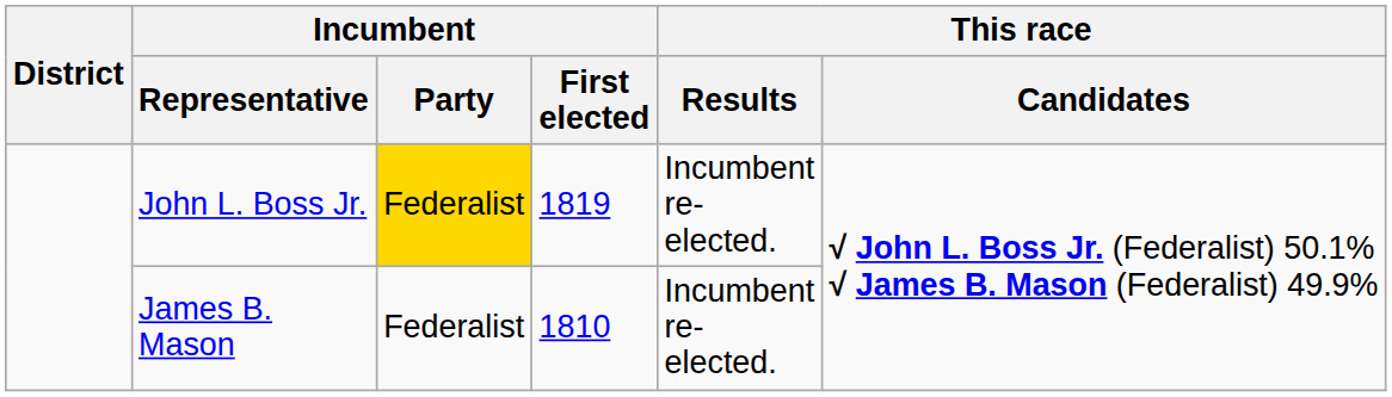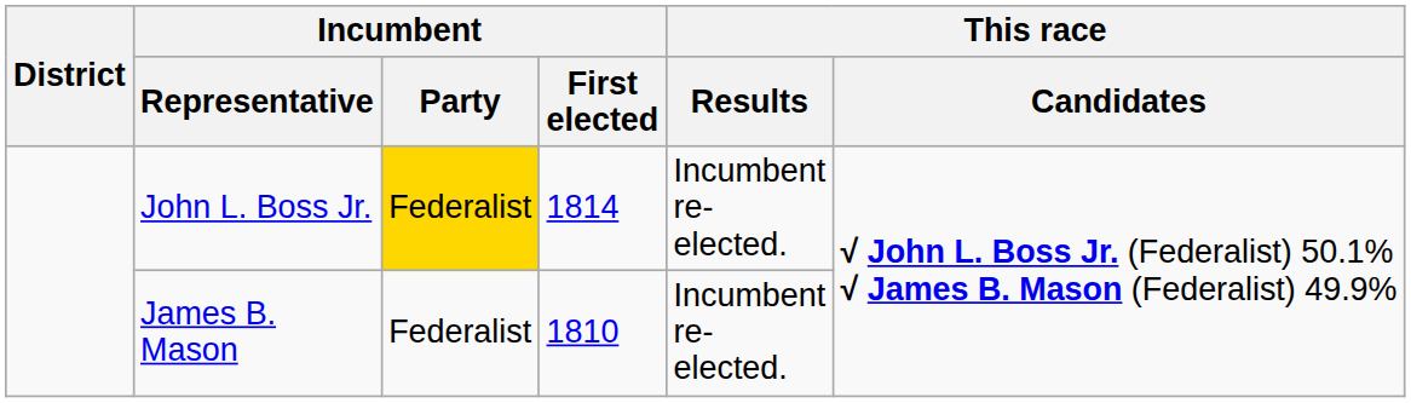John L. Boss Jr. | Incumbent / First elected: 1819 -> 1814
